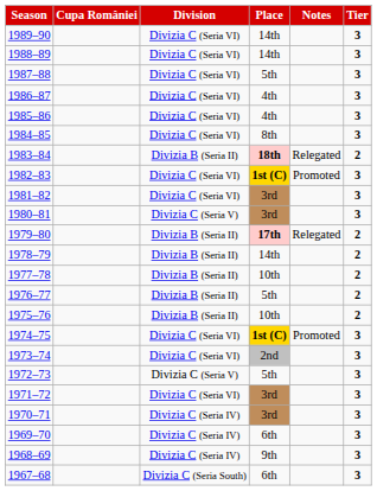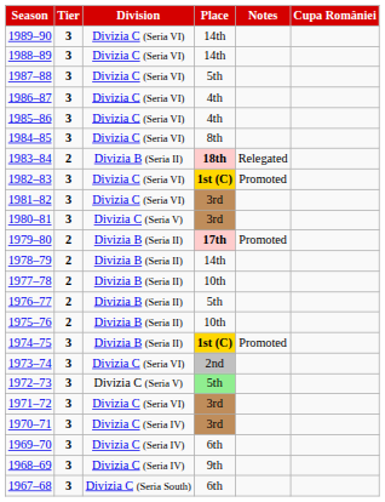columns swapped: Tier <-> Cupa României
1979–80 | Notes: Relegated -> Promoted
1974–75 | Division: Divizia C (Seria VI) -> Divizia B (Seria II)
1972–73 | Place: no background -> lightgreen background
